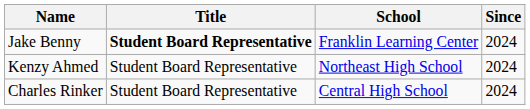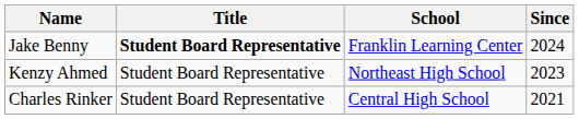Kenzy Ahmed | Since: 2024 -> 2023
Charles Rinker | Since: 2024 -> 2021
